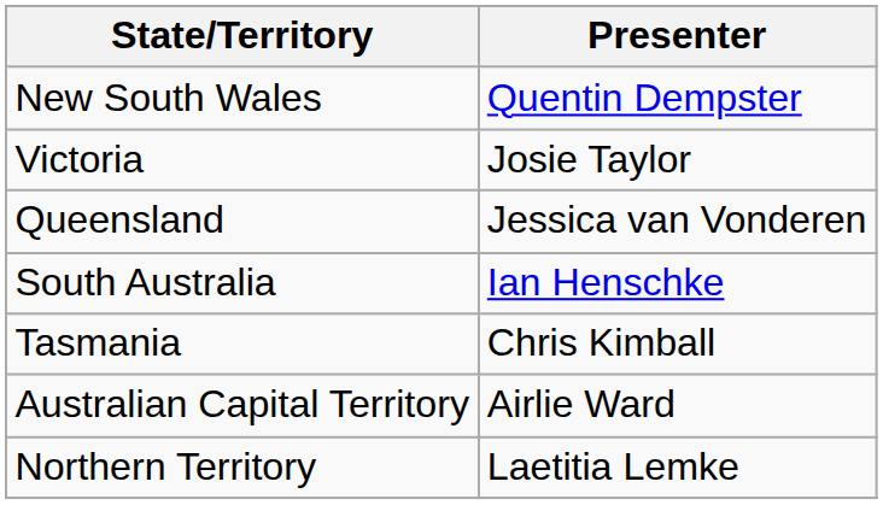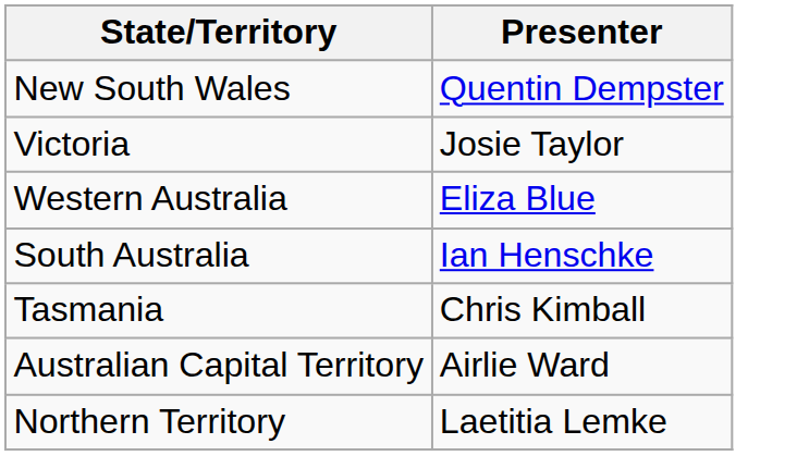- row: Queensland | Jessica van Vonderen
+ row: Western Australia | Eliza Blue
